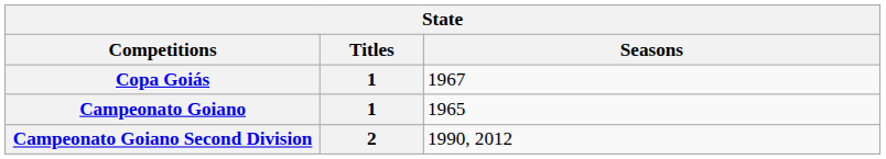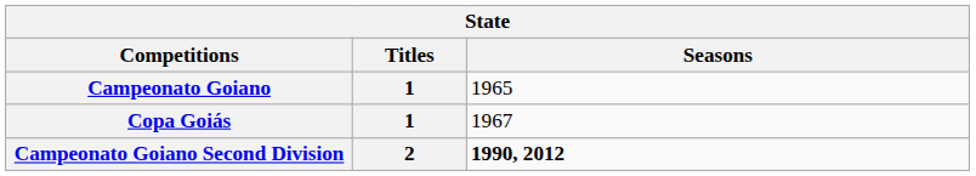rows swapped: Campeonato Goiano <-> Copa Goiás
Campeonato Goiano Second Division | Seasons: normal -> bold
